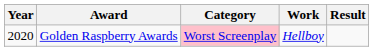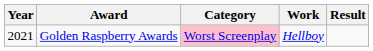Golden Raspberry Awards | Year: 2020 -> 2021
